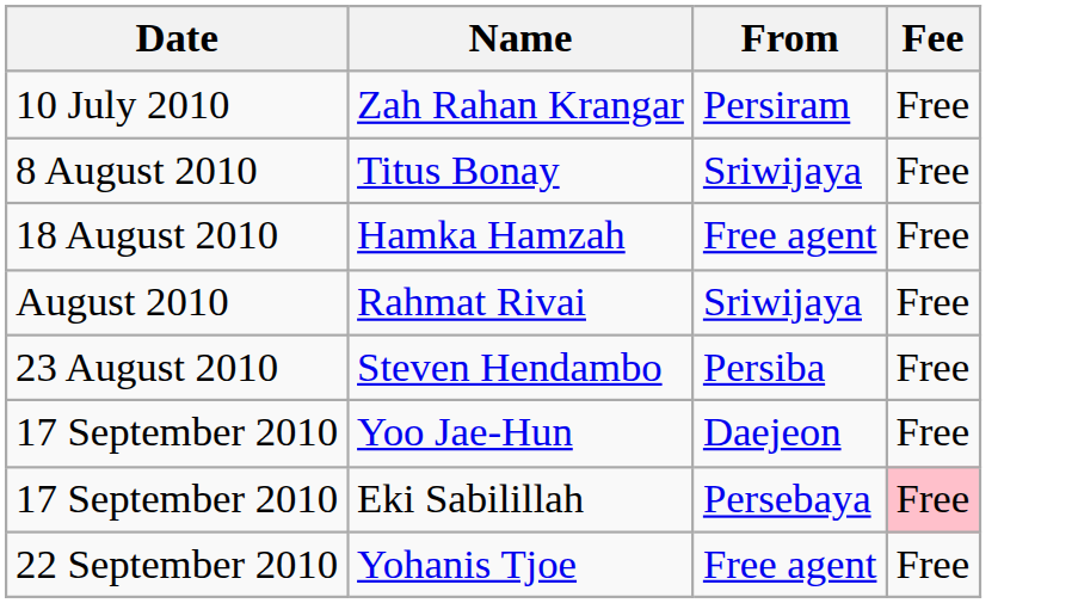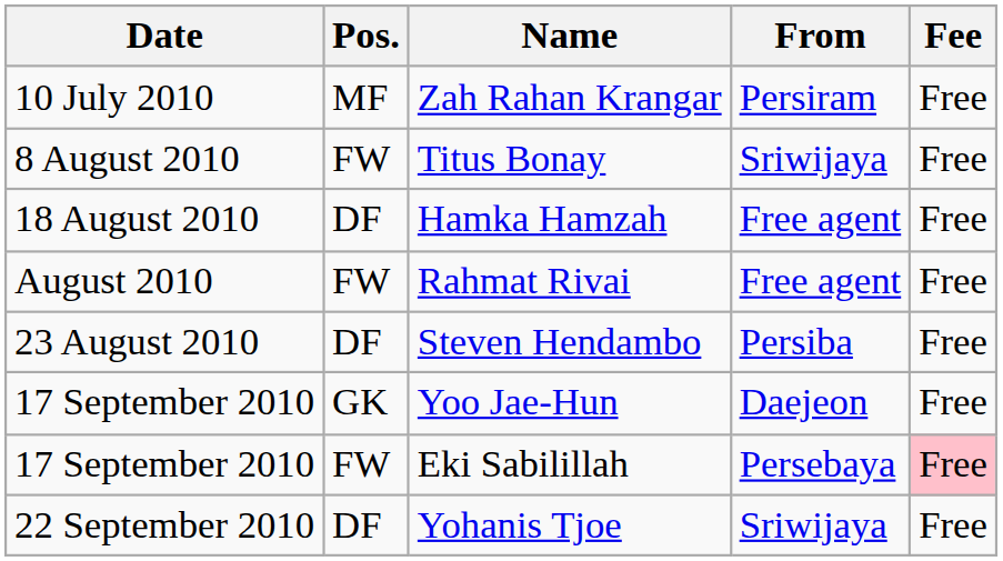+ column: Pos. | MF | FW | DF | FW | DF | GK | FW | DF
Rahmat Rivai | From: Sriwijaya -> Free agent
Yohanis Tjoe | From: Free agent -> Sriwijaya
